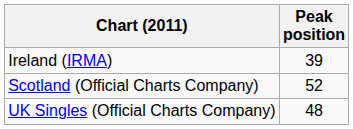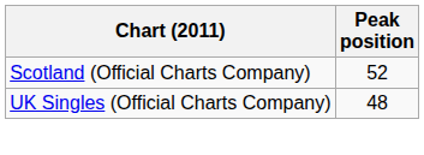- row: Ireland (IRMA) | 39
